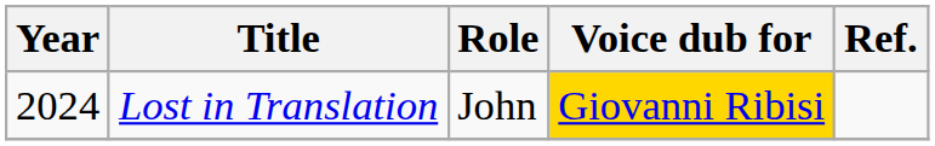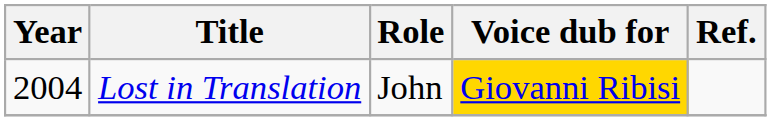Lost in Translation | Year: 2024 -> 2004
